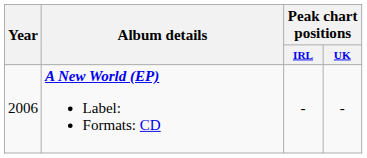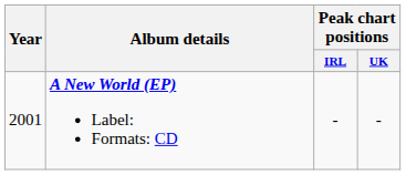A New World (EP) Label: Formats: CD | Year: 2006 -> 2001
